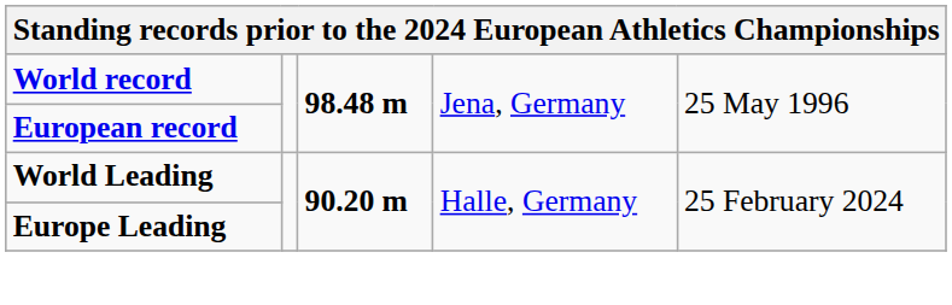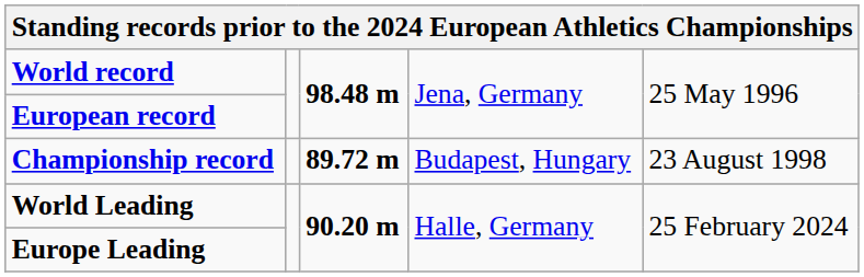+ row: Championship record | 89.72 m | Budapest, Hungary | 23 August 1998
